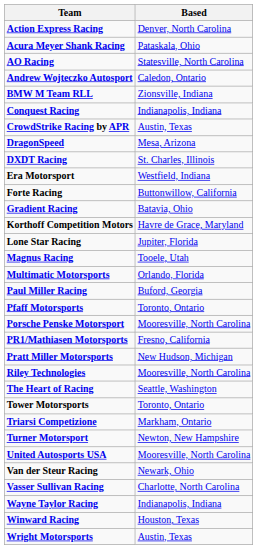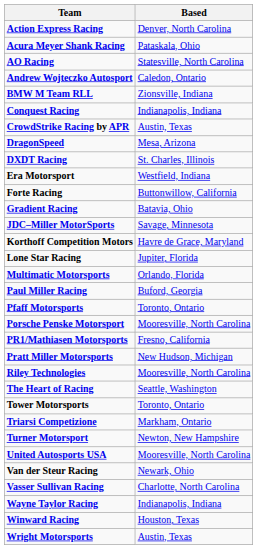+ row: JDC–Miller MotorSports | Savage, Minnesota
- row: Magnus Racing | Tooele, Utah
